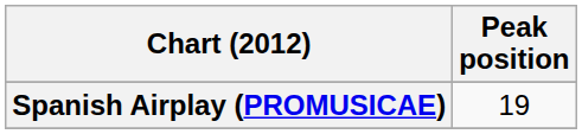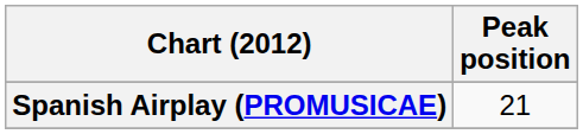Spanish Airplay (PROMUSICAE) | Peak position: 19 -> 21
